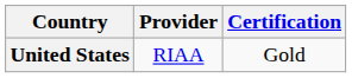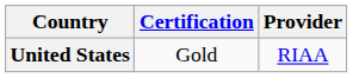columns swapped: Provider <-> Certification
